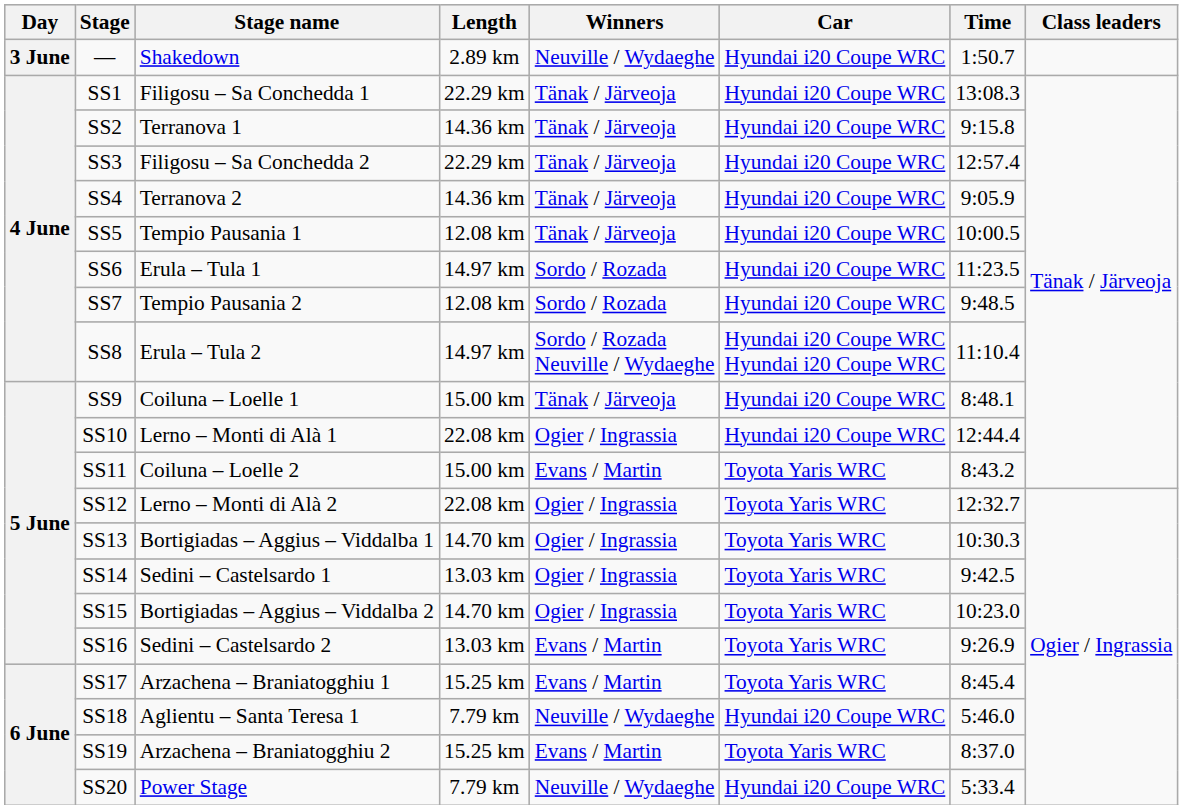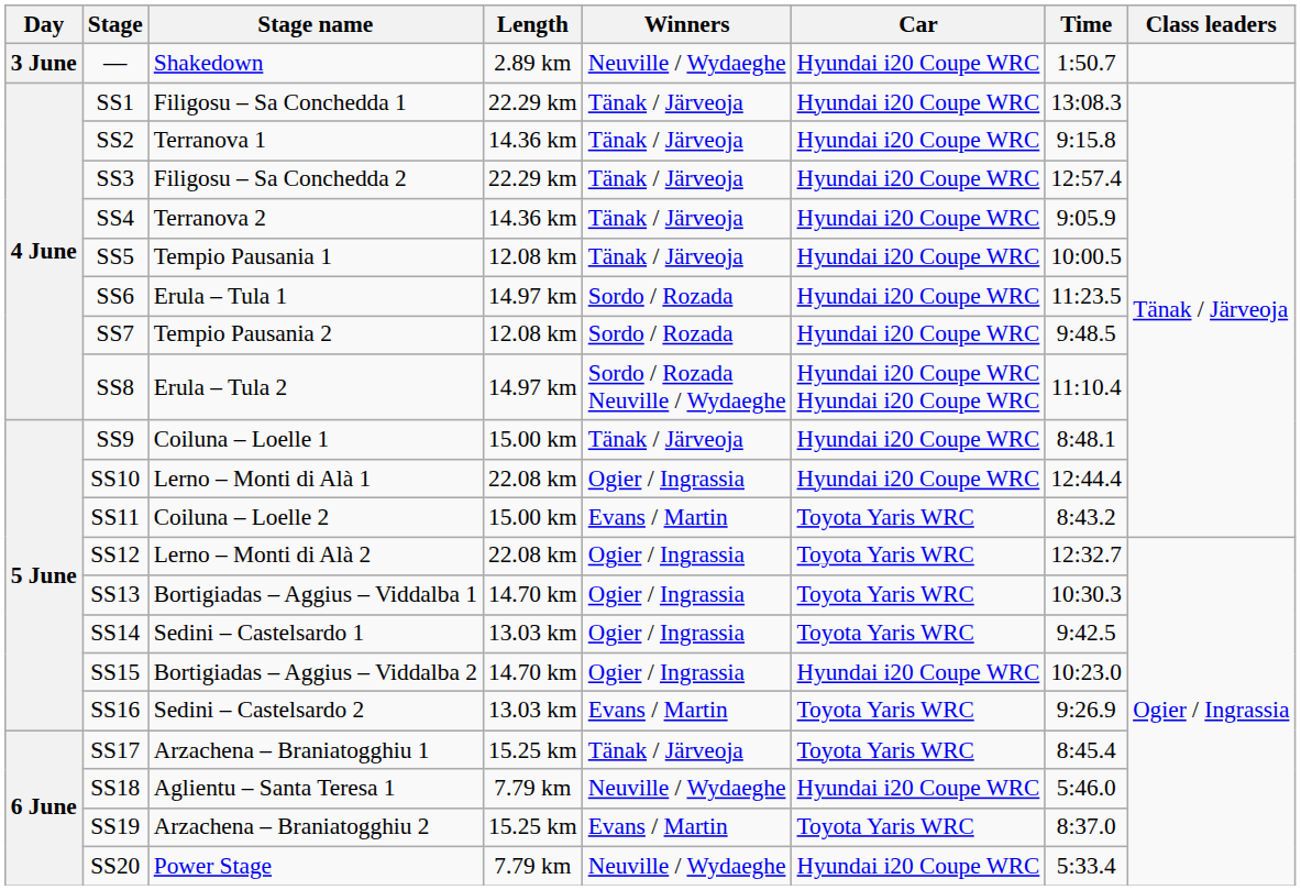SS15 | Car: Toyota Yaris WRC -> Hyundai i20 Coupe WRC
SS17 | Winners: Evans / Martin -> Tänak / Järveoja
